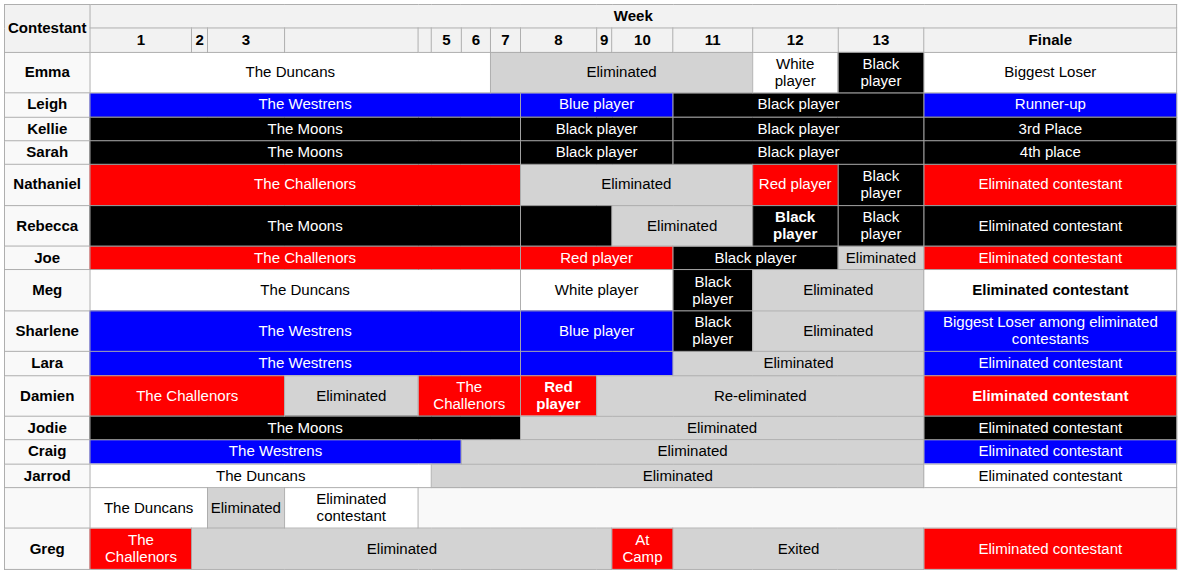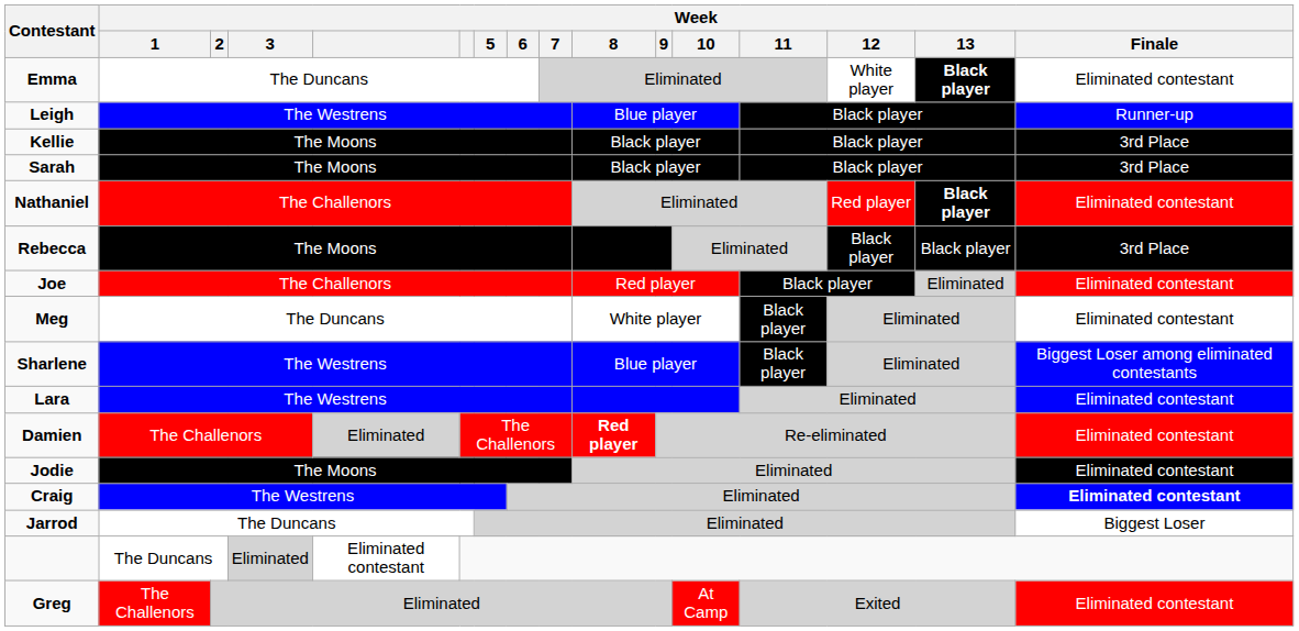Emma | Week / 13: normal -> bold
Emma | Week / Finale: Biggest Loser -> Eliminated contestant
Sarah | Week / Finale: 4th place -> 3rd Place
Nathaniel | Week / 13: normal -> bold
Rebecca | Week / 12: bold -> normal
Rebecca | Week / Finale: Eliminated contestant -> 3rd Place
Meg | Week / Finale: bold -> normal
Damien | Week / Finale: bold -> normal
Craig | Week / Finale: normal -> bold
Jarrod | Week / Finale: Eliminated contestant -> Biggest Loser
